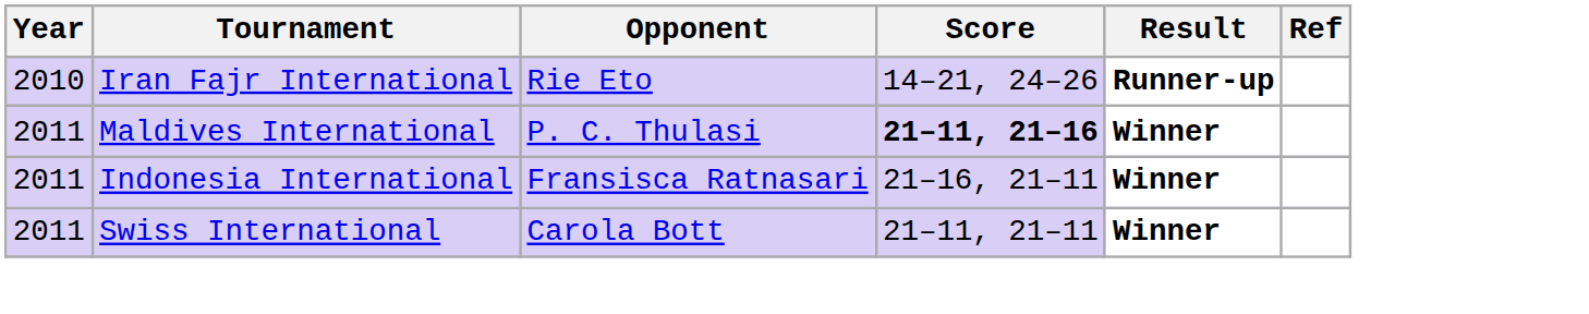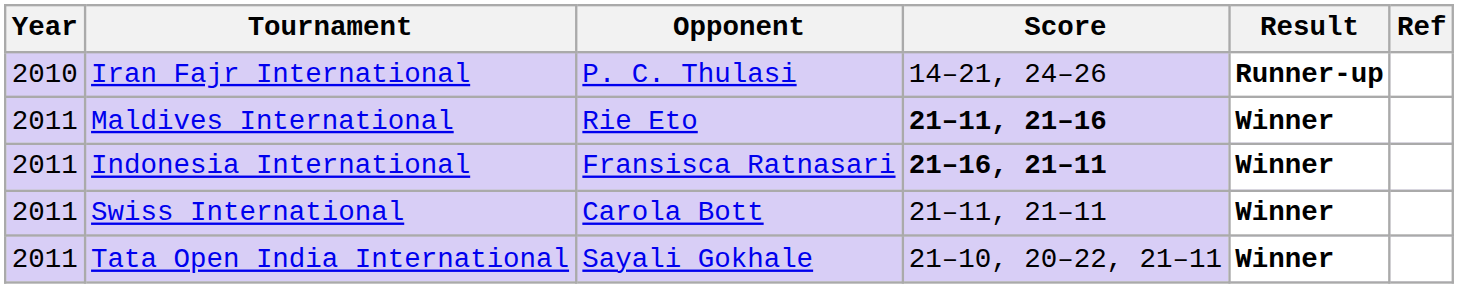Iran Fajr International | Opponent: Rie Eto -> P. C. Thulasi
Maldives International | Opponent: P. C. Thulasi -> Rie Eto
Indonesia International | Score: normal -> bold
+ row: 2011 | Tata Open India International | Sayali Gokhale | 21–10, 20–22, 21–11 | Winner
